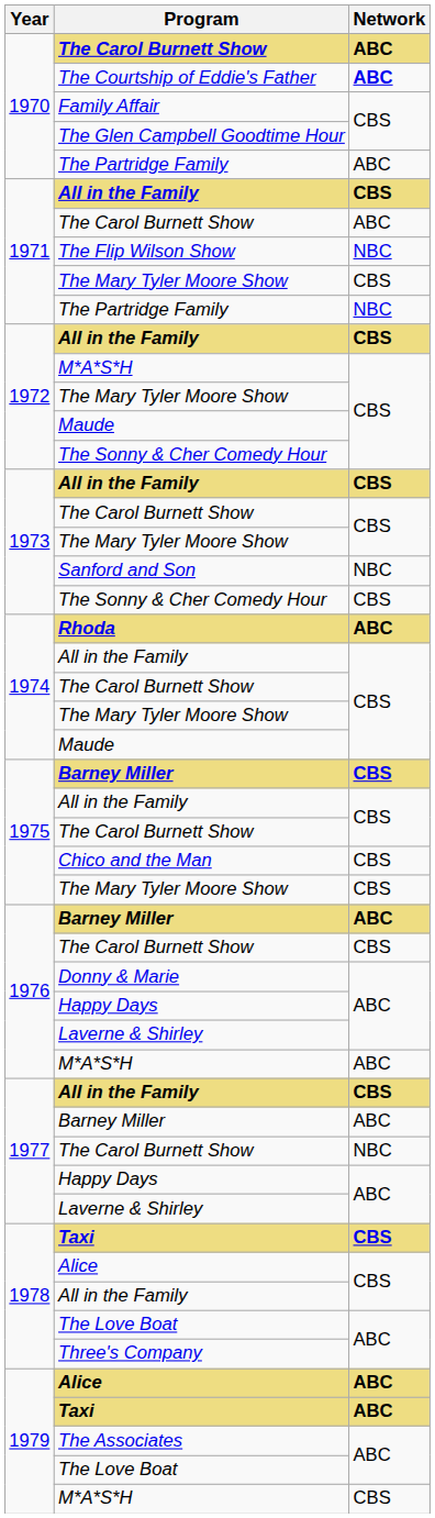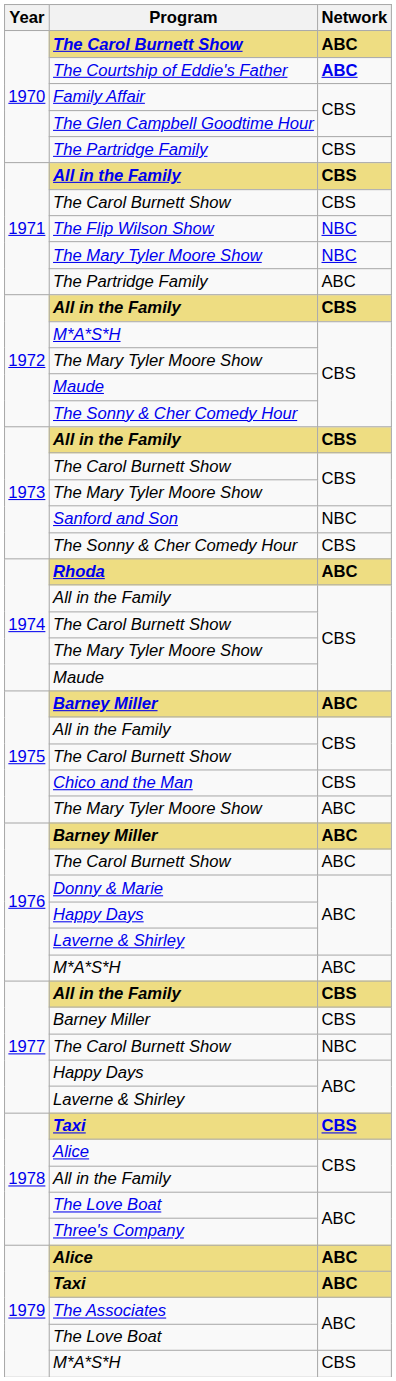1970 / The Partridge Family | Network: ABC -> CBS
1971 / The Carol Burnett Show | Network: ABC -> CBS
1971 / The Mary Tyler Moore Show | Network: CBS -> NBC
1971 / The Partridge Family | Network: NBC -> ABC
1975 / Barney Miller | Network: CBS -> ABC
1975 / The Mary Tyler Moore Show | Network: CBS -> ABC
1976 / The Carol Burnett Show | Network: CBS -> ABC
1977 / Barney Miller | Network: ABC -> CBS
